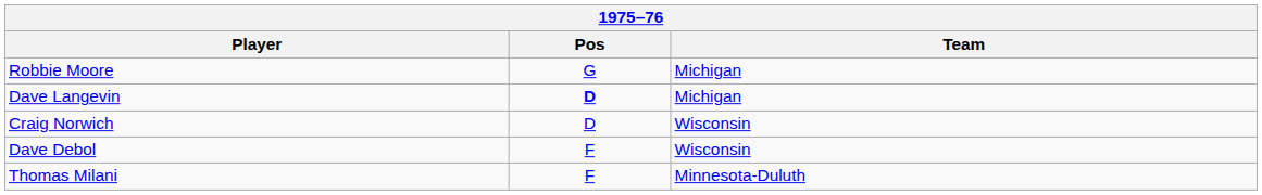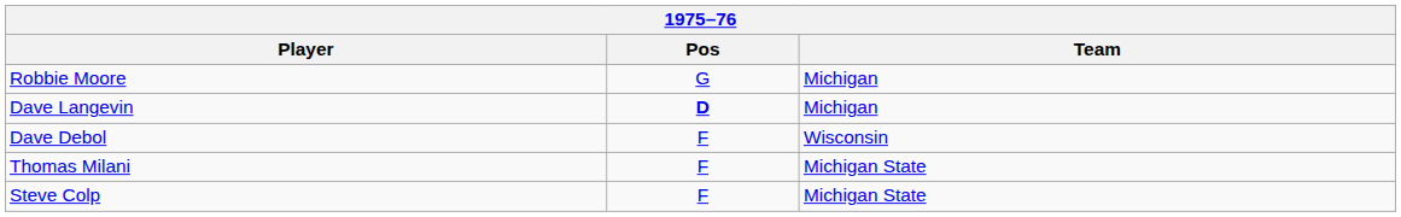- row: Craig Norwich | D | Wisconsin
Thomas Milani | Team: Minnesota-Duluth -> Michigan State
+ row: Steve Colp | F | Michigan State
